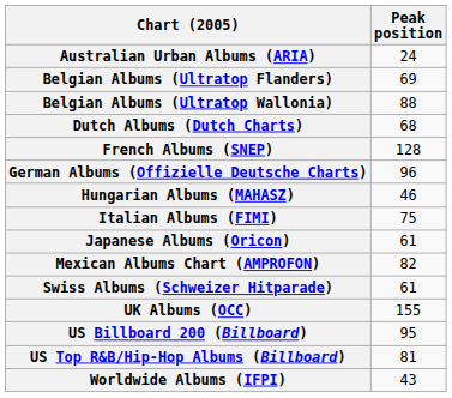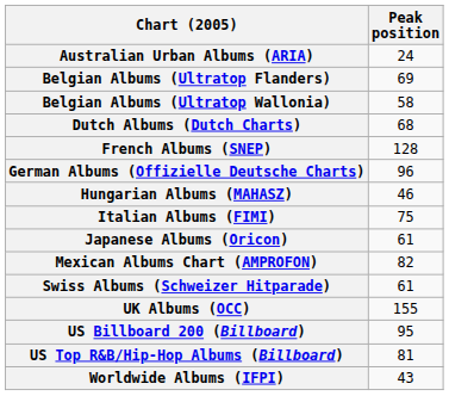Belgian Albums (Ultratop Wallonia) | Peak position: 88 -> 58
